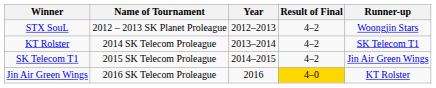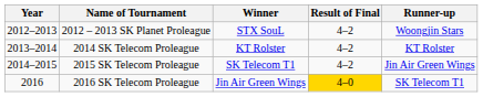columns swapped: Year <-> Winner
2014 SK Telecom Proleague | Runner-up: SK Telecom T1 -> KT Rolster
2016 SK Telecom Proleague | Runner-up: KT Rolster -> SK Telecom T1
